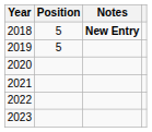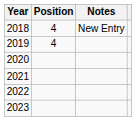2018 | Position: 5 -> 4
2018 | Notes: bold -> normal
2019 | Position: 5 -> 4
